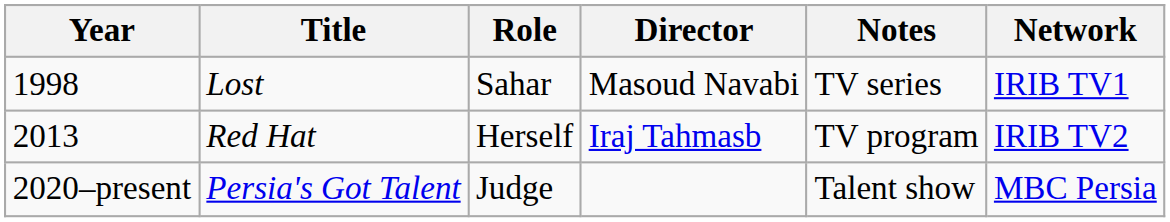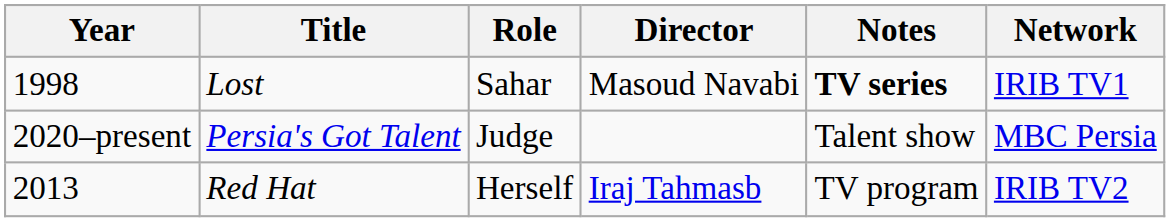Lost | Notes: normal -> bold
rows swapped: Red Hat <-> Persia's Got Talent
